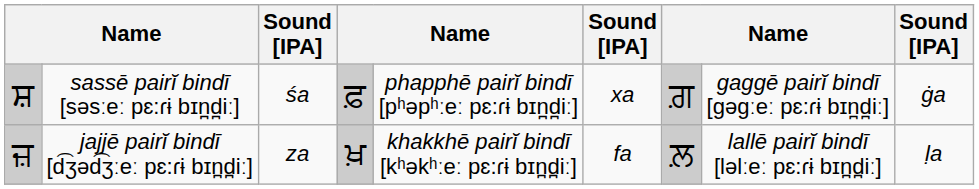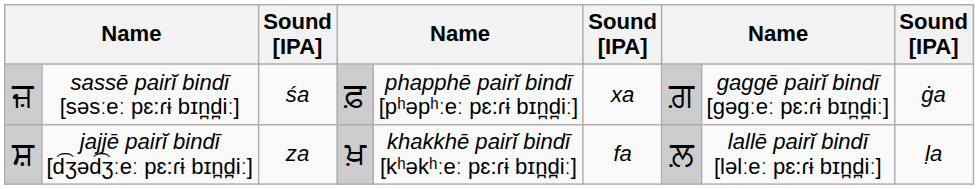sassē pairĭ bindī [səsːeː pɛ:ɾɨ bɪn̪d̪iː] | column 1: ਸ਼ -> ਜ਼
jajjē pairĭ bindī [d͡ʒəd͡ʒːeː pɛ:ɾɨ bɪn̪d̪iː] | column 1: ਜ਼ -> ਸ਼
